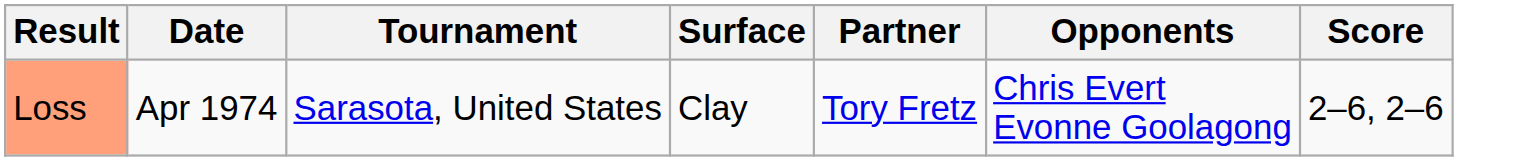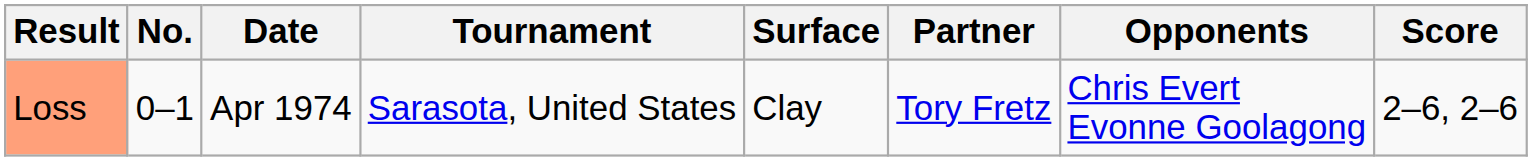+ column: No. | 0–1
